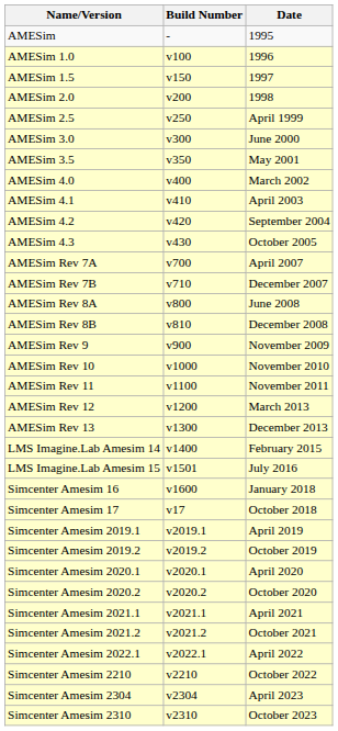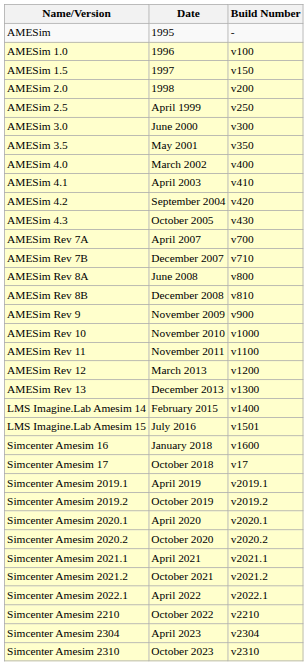columns swapped: Build Number <-> Date
